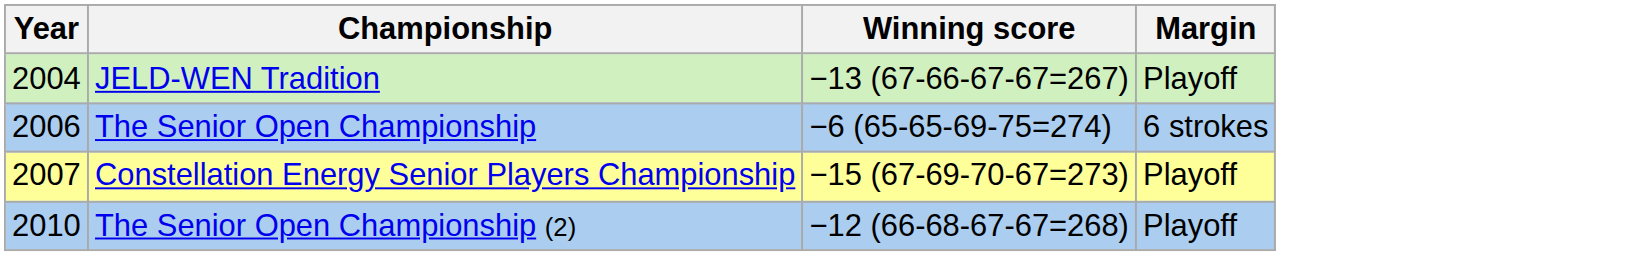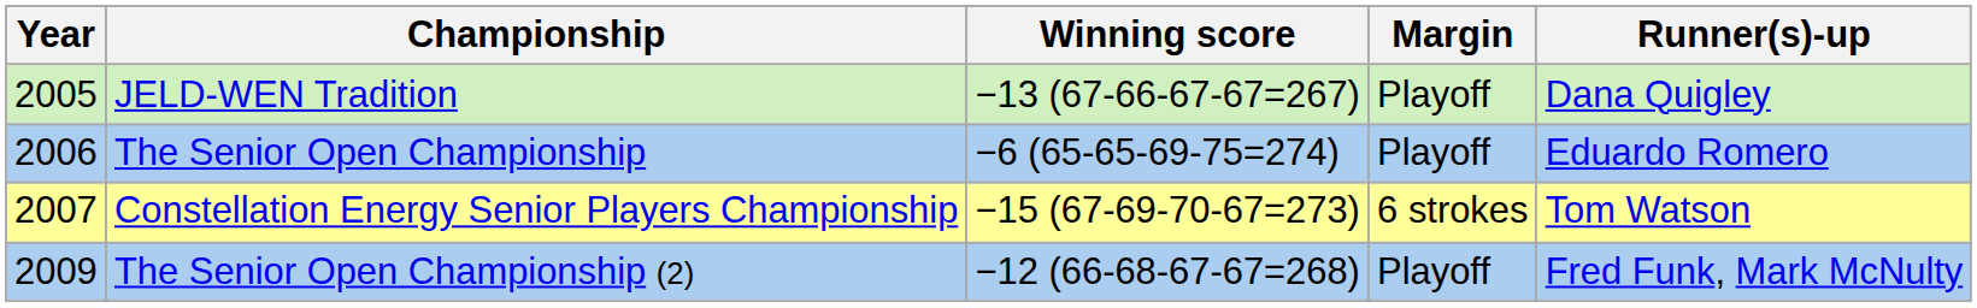+ column: Runner(s)-up | Dana Quigley | Eduardo Romero | Tom Watson | Fred Funk, Mark McNulty
JELD-WEN Tradition | Year: 2004 -> 2005
The Senior Open Championship | Margin: 6 strokes -> Playoff
Constellation Energy Senior Players Championship | Margin: Playoff -> 6 strokes
The Senior Open Championship (2) | Year: 2010 -> 2009
